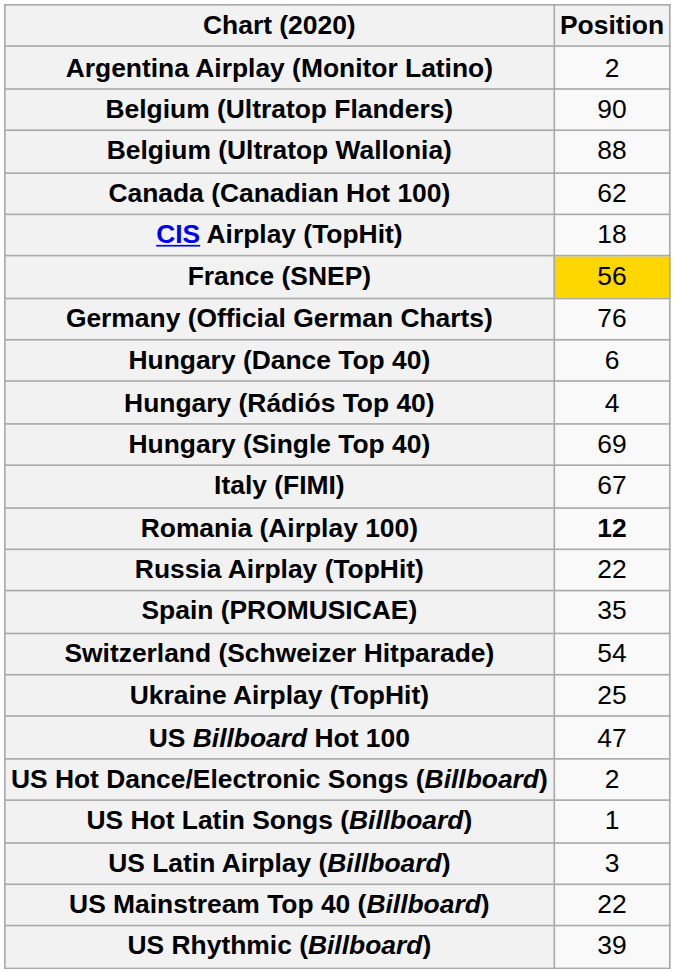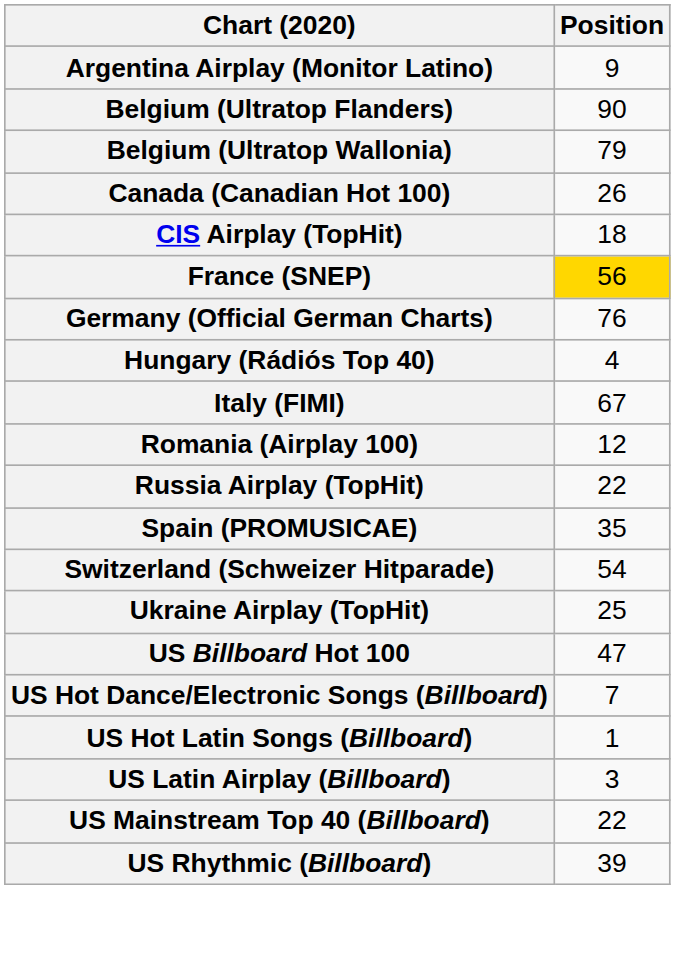Argentina Airplay (Monitor Latino) | Position: 2 -> 9
Belgium (Ultratop Wallonia) | Position: 88 -> 79
Canada (Canadian Hot 100) | Position: 62 -> 26
- row: Hungary (Dance Top 40) | 6
- row: Hungary (Single Top 40) | 69
Romania (Airplay 100) | Position: bold -> normal
US Hot Dance/Electronic Songs (Billboard) | Position: 2 -> 7
